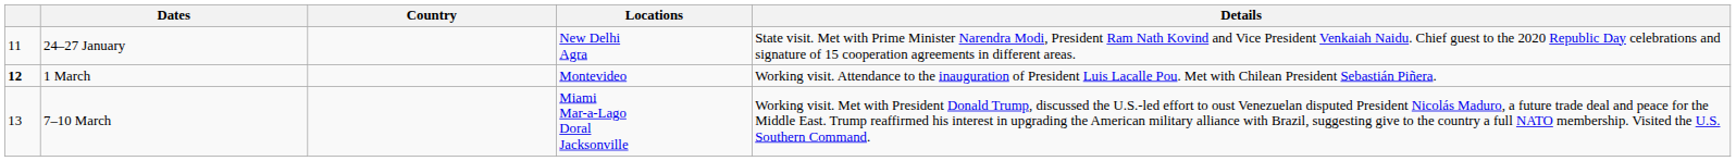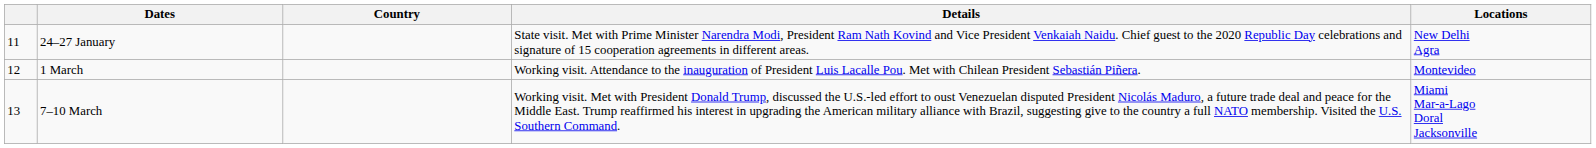columns swapped: Locations <-> Details
1 March | column 1: bold -> normal
